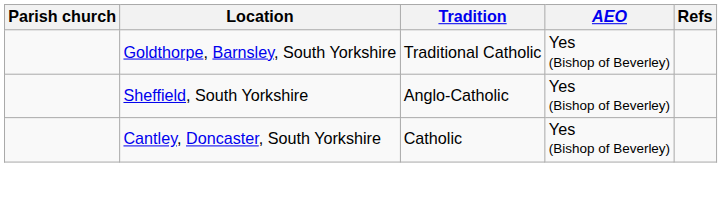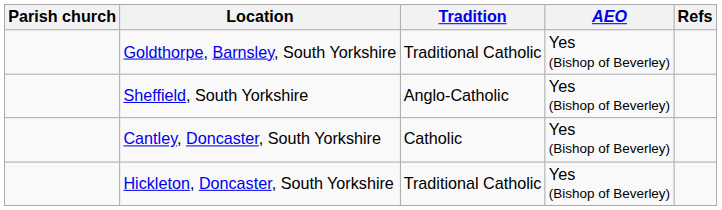+ row: Hickleton, Doncaster, South Yorkshire | Traditional Catholic | Yes (Bishop of Beverley)
